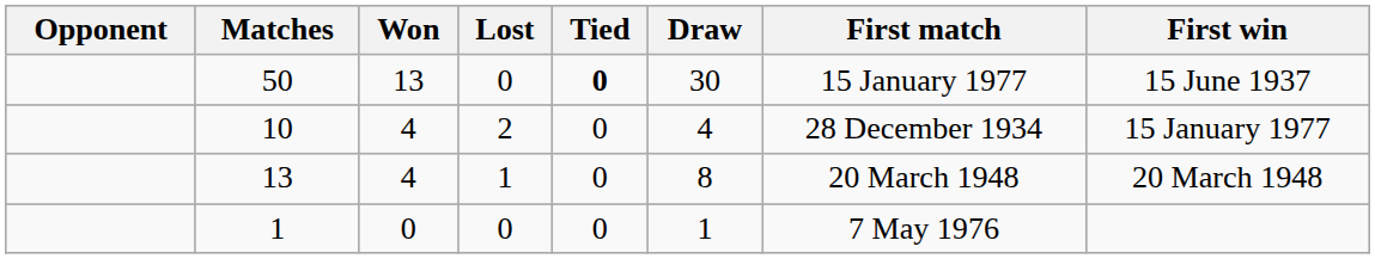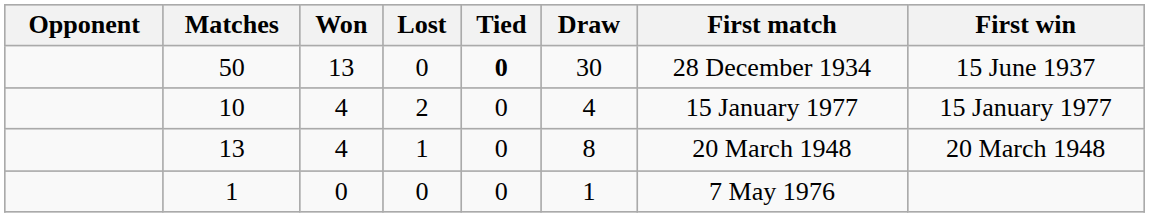50 | First match: 15 January 1977 -> 28 December 1934
10 | First match: 28 December 1934 -> 15 January 1977
